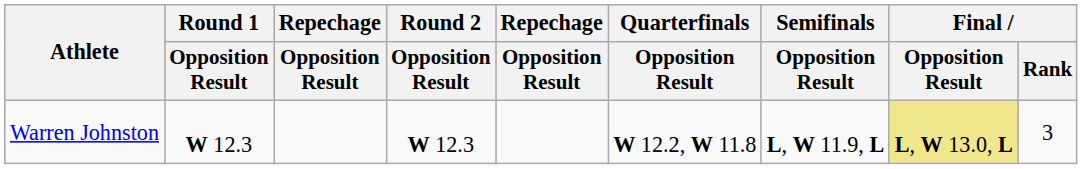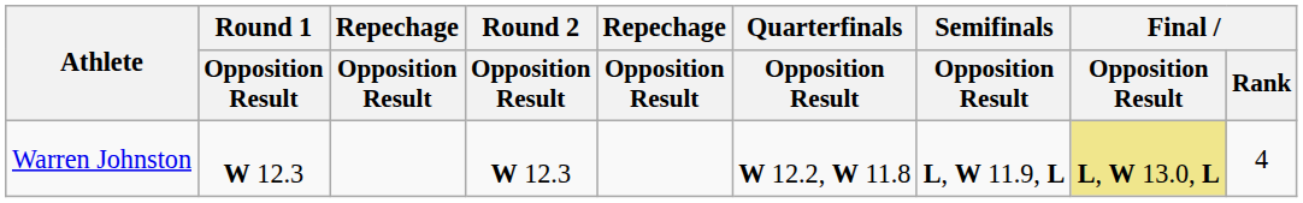Warren Johnston | Final / Rank: 3 -> 4
